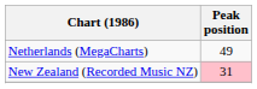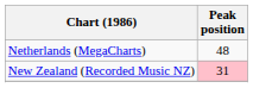Netherlands (MegaCharts) | Peak position: 49 -> 48
